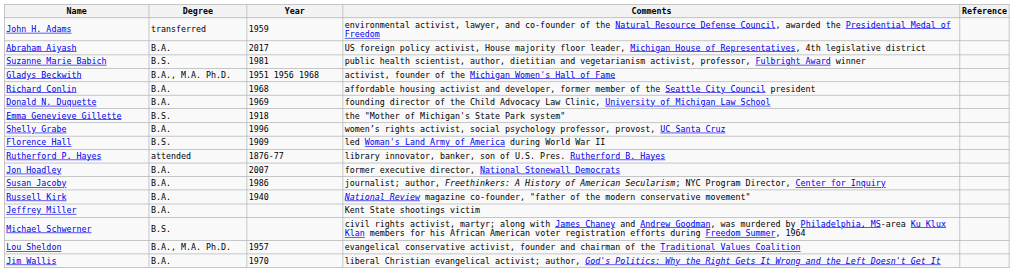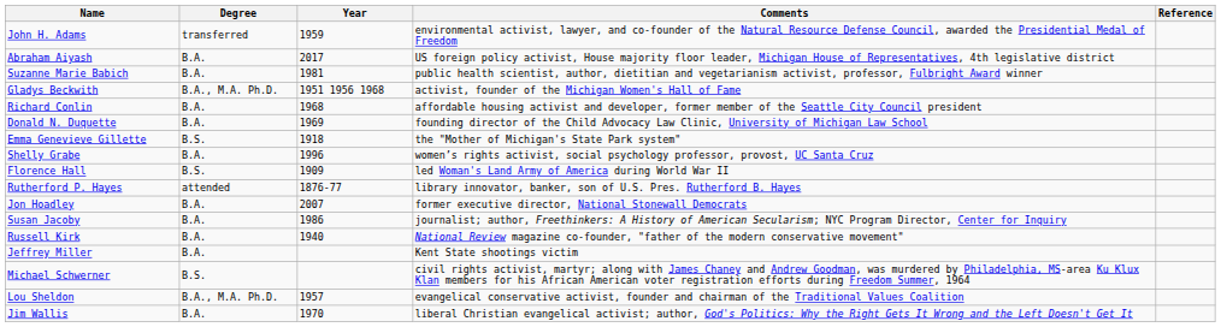Suzanne Marie Babich | Degree: B.S. -> B.A.
